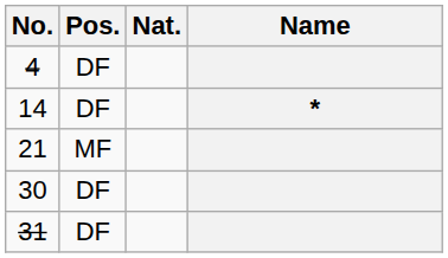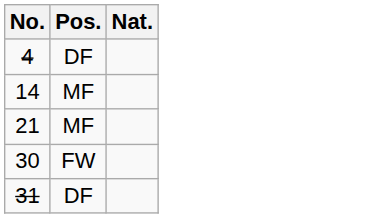- column: Name | *
14 | Pos.: DF -> MF
30 | Pos.: DF -> FW
